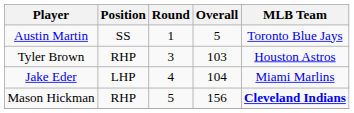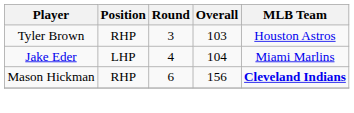- row: Austin Martin | SS | 1 | 5 | Toronto Blue Jays
Mason Hickman | Round: 5 -> 6
